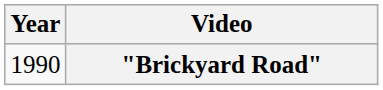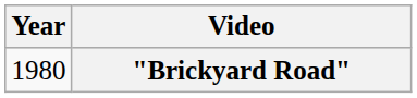"Brickyard Road" | Year: 1990 -> 1980
